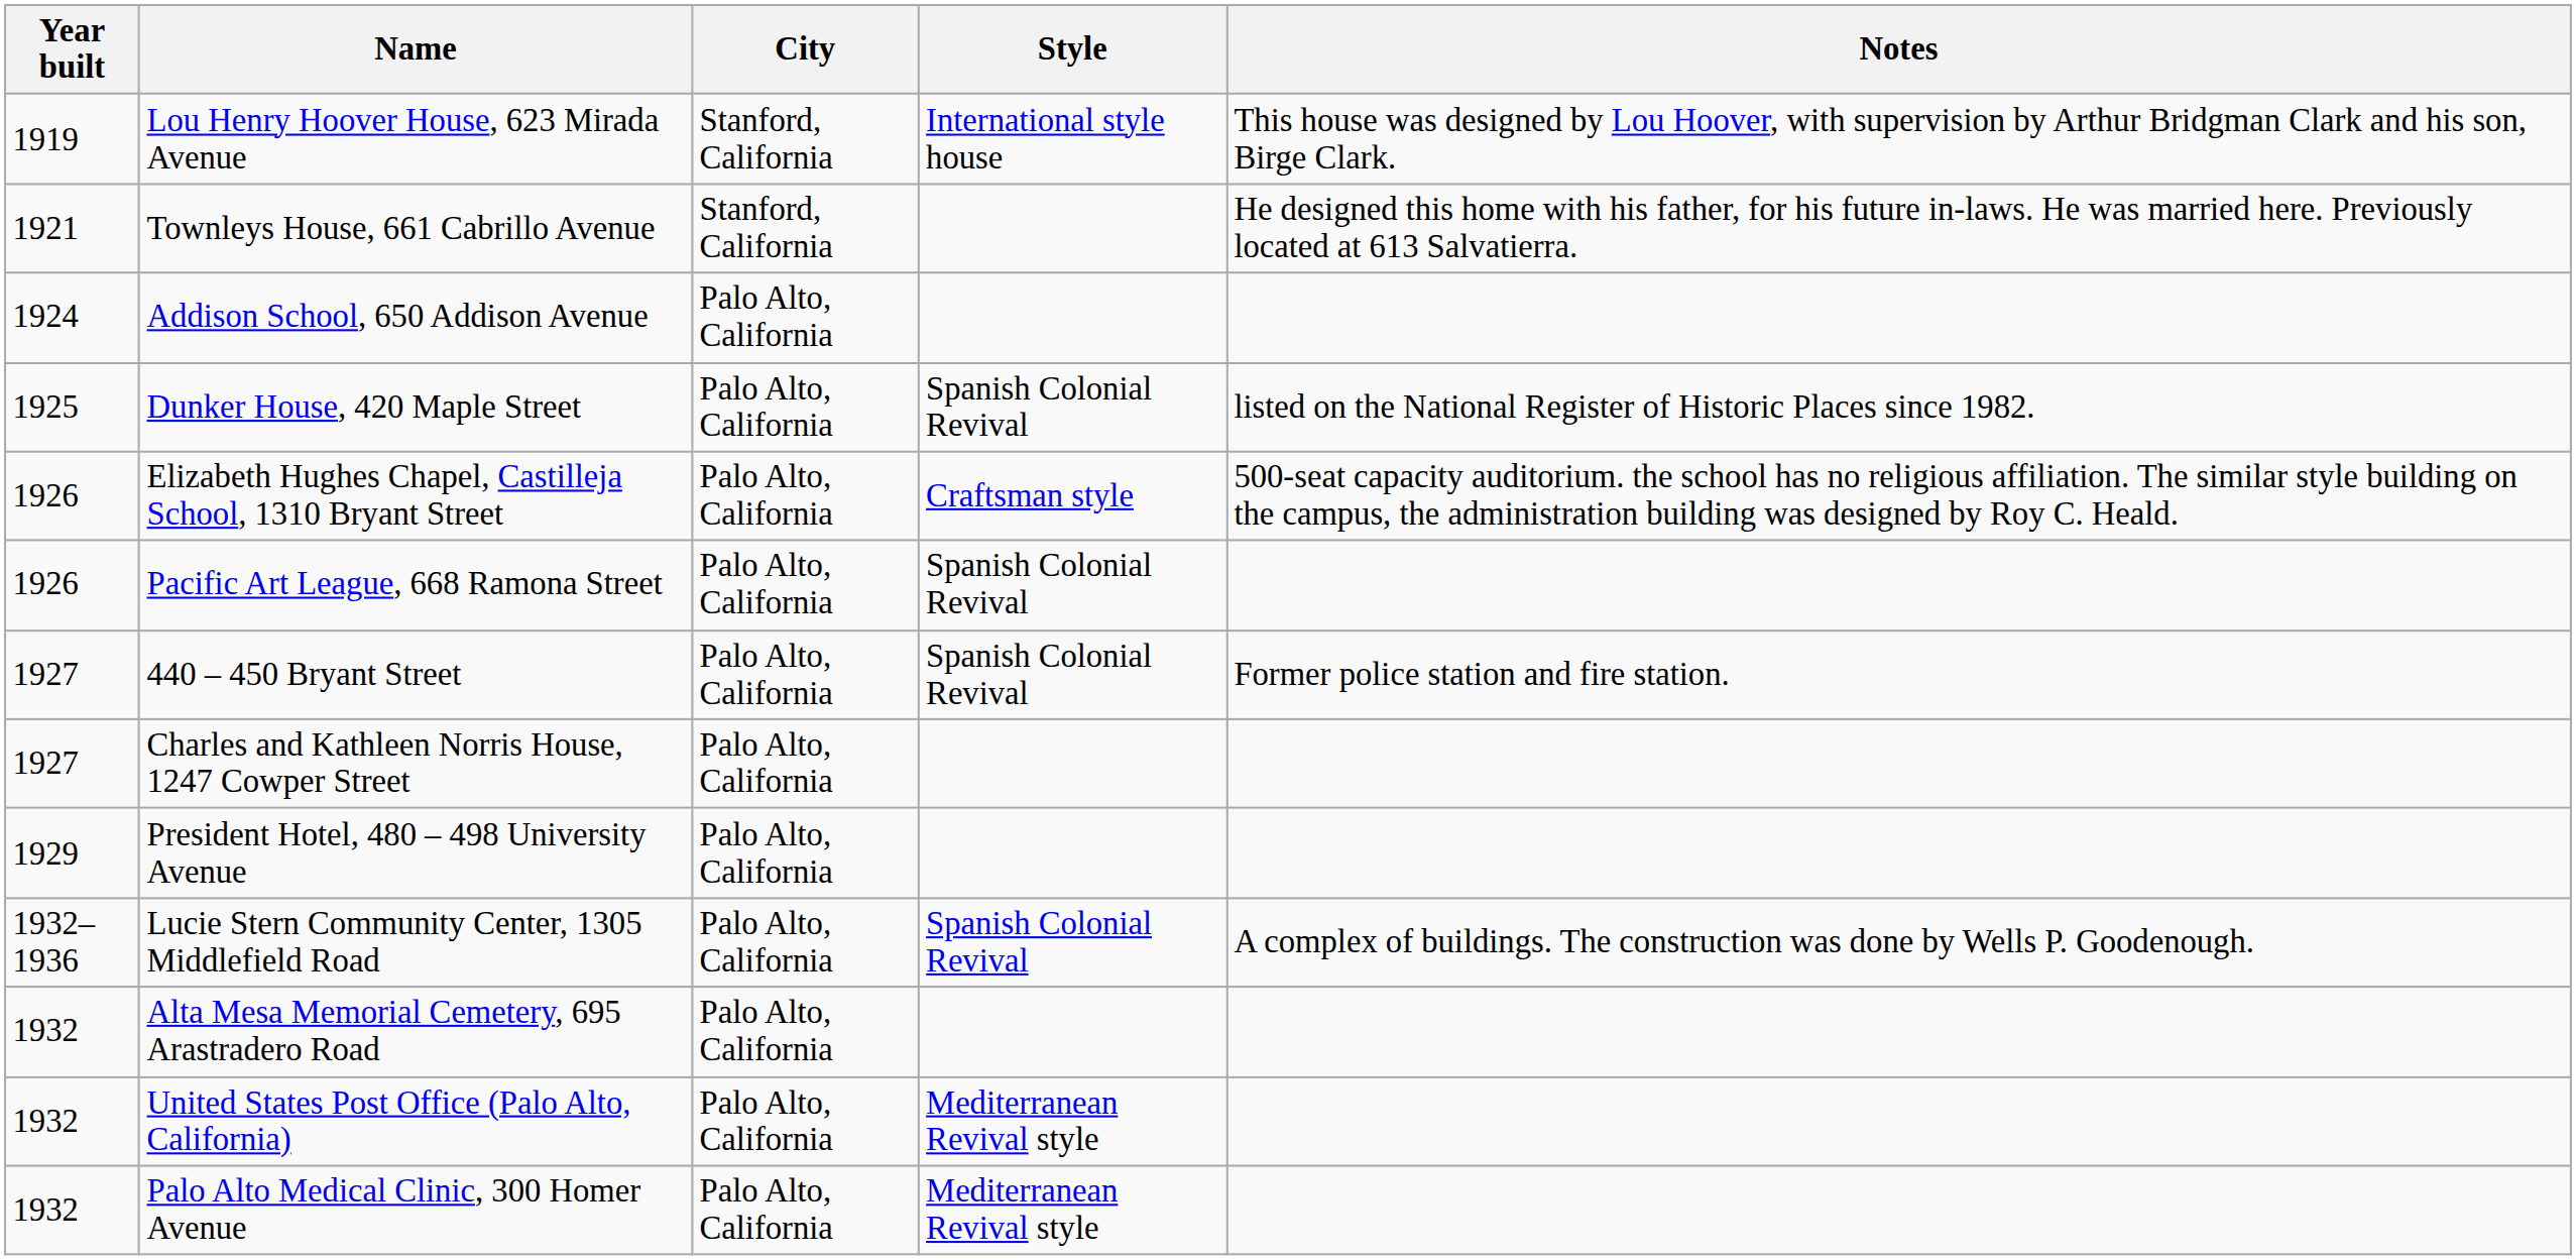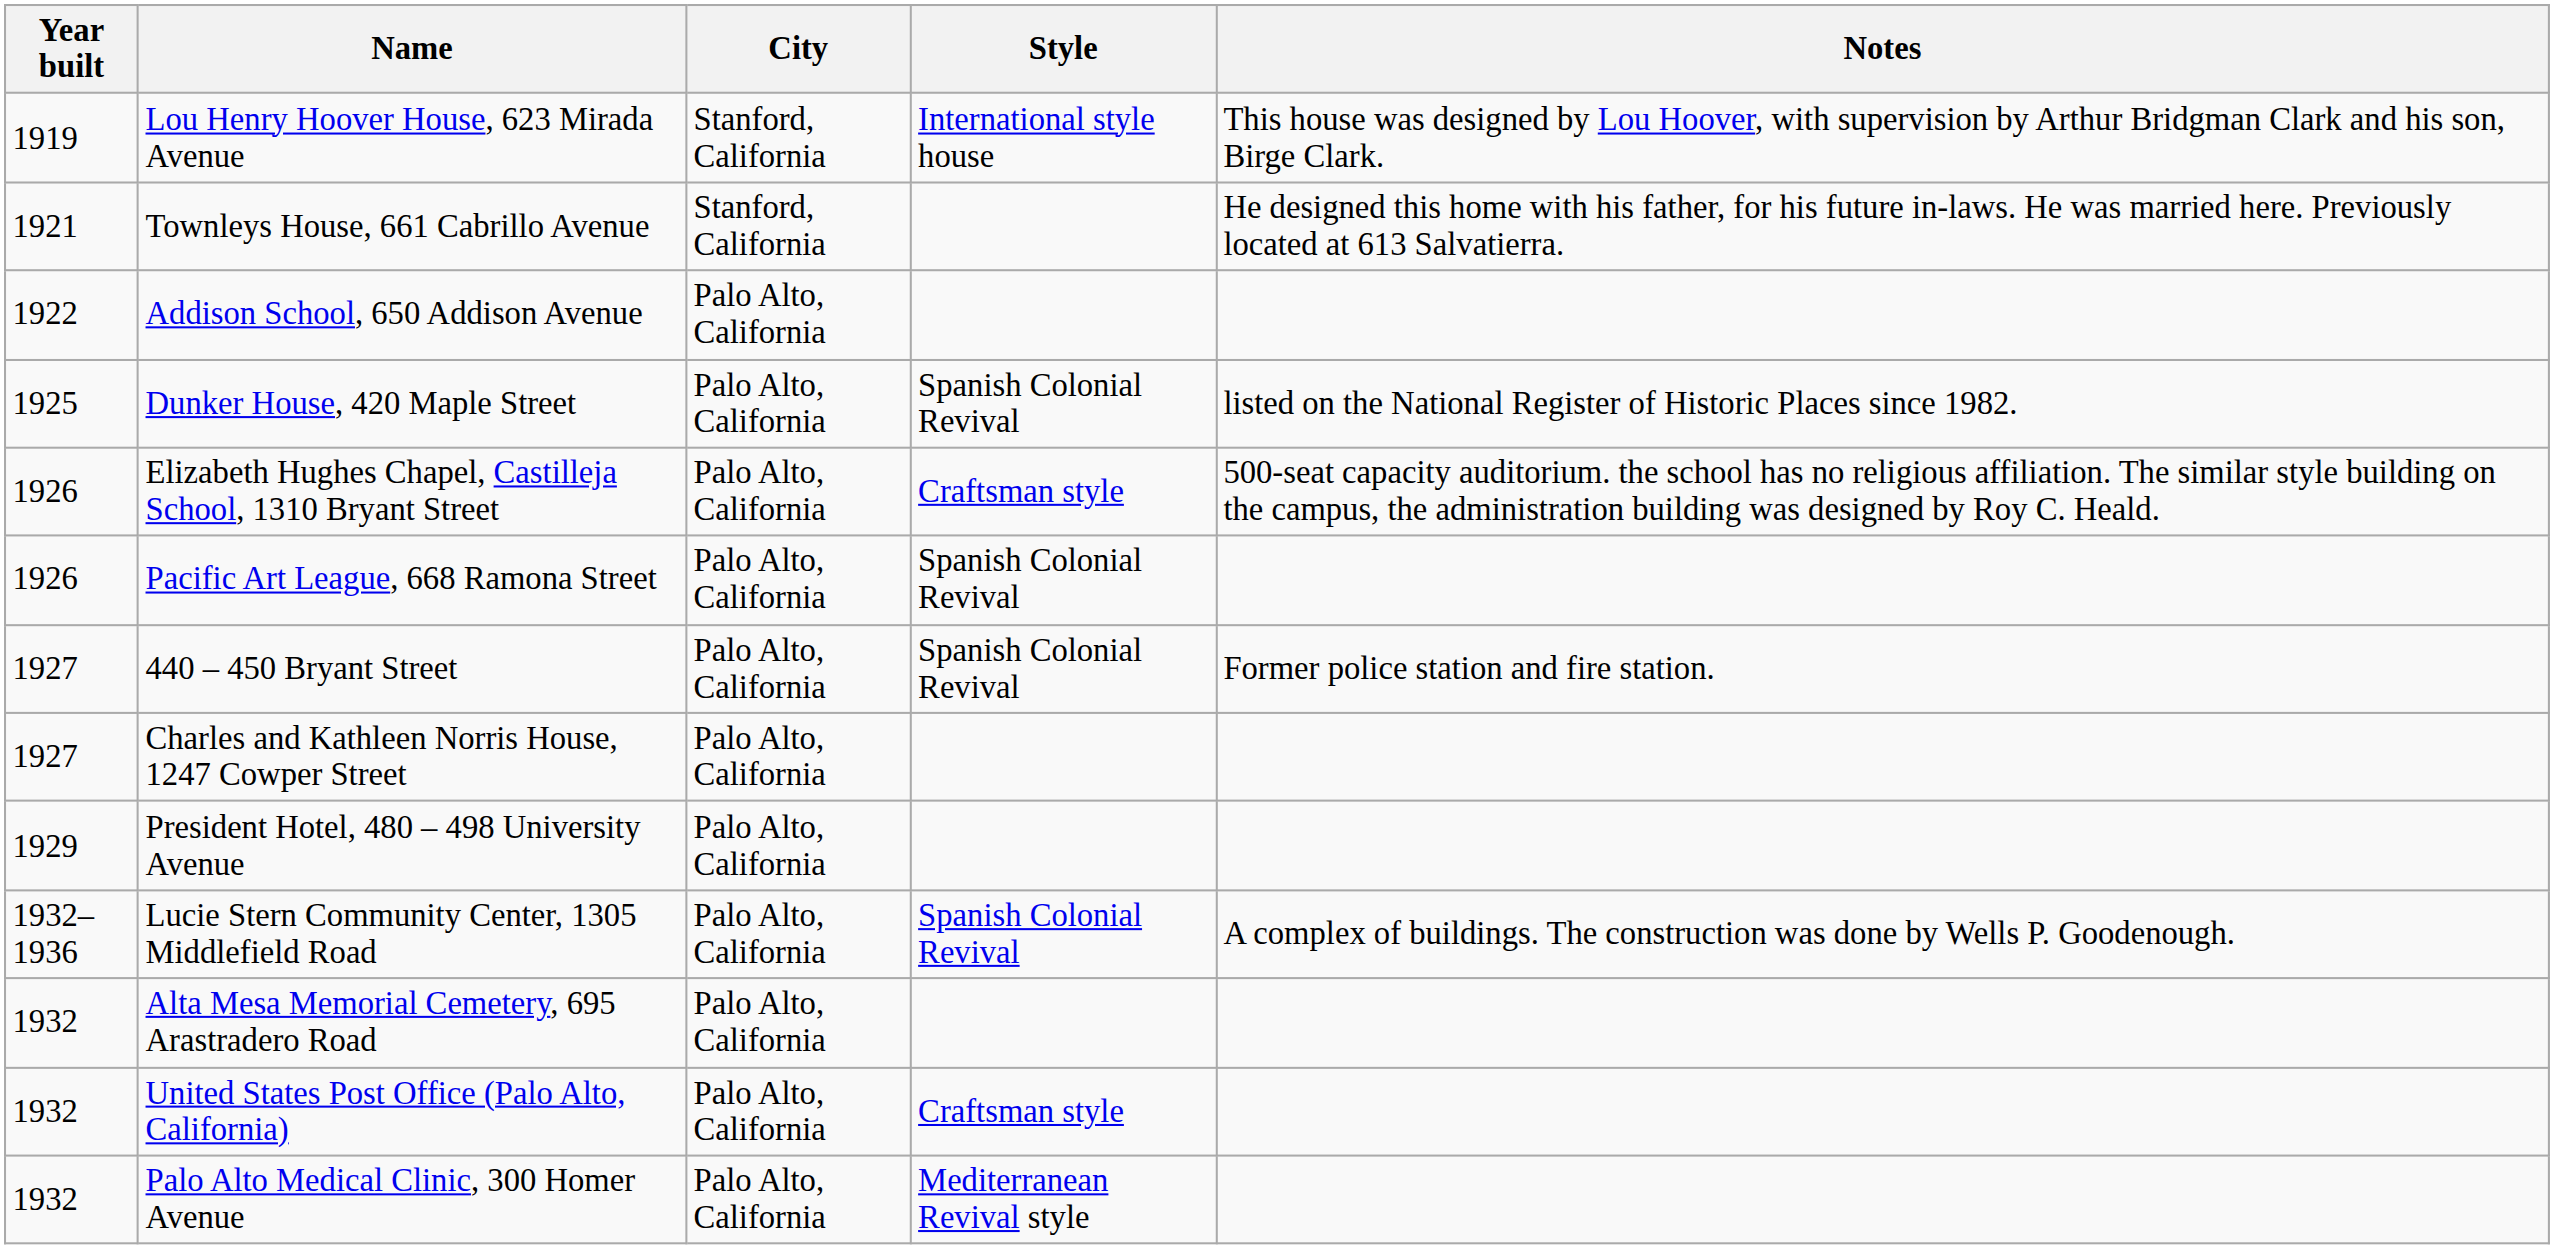Addison School, 650 Addison Avenue | Year built: 1924 -> 1922
United States Post Office (Palo Alto, California) | Style: Mediterranean Revival style -> Craftsman style
